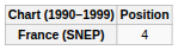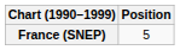France (SNEP) | Position: 4 -> 5
